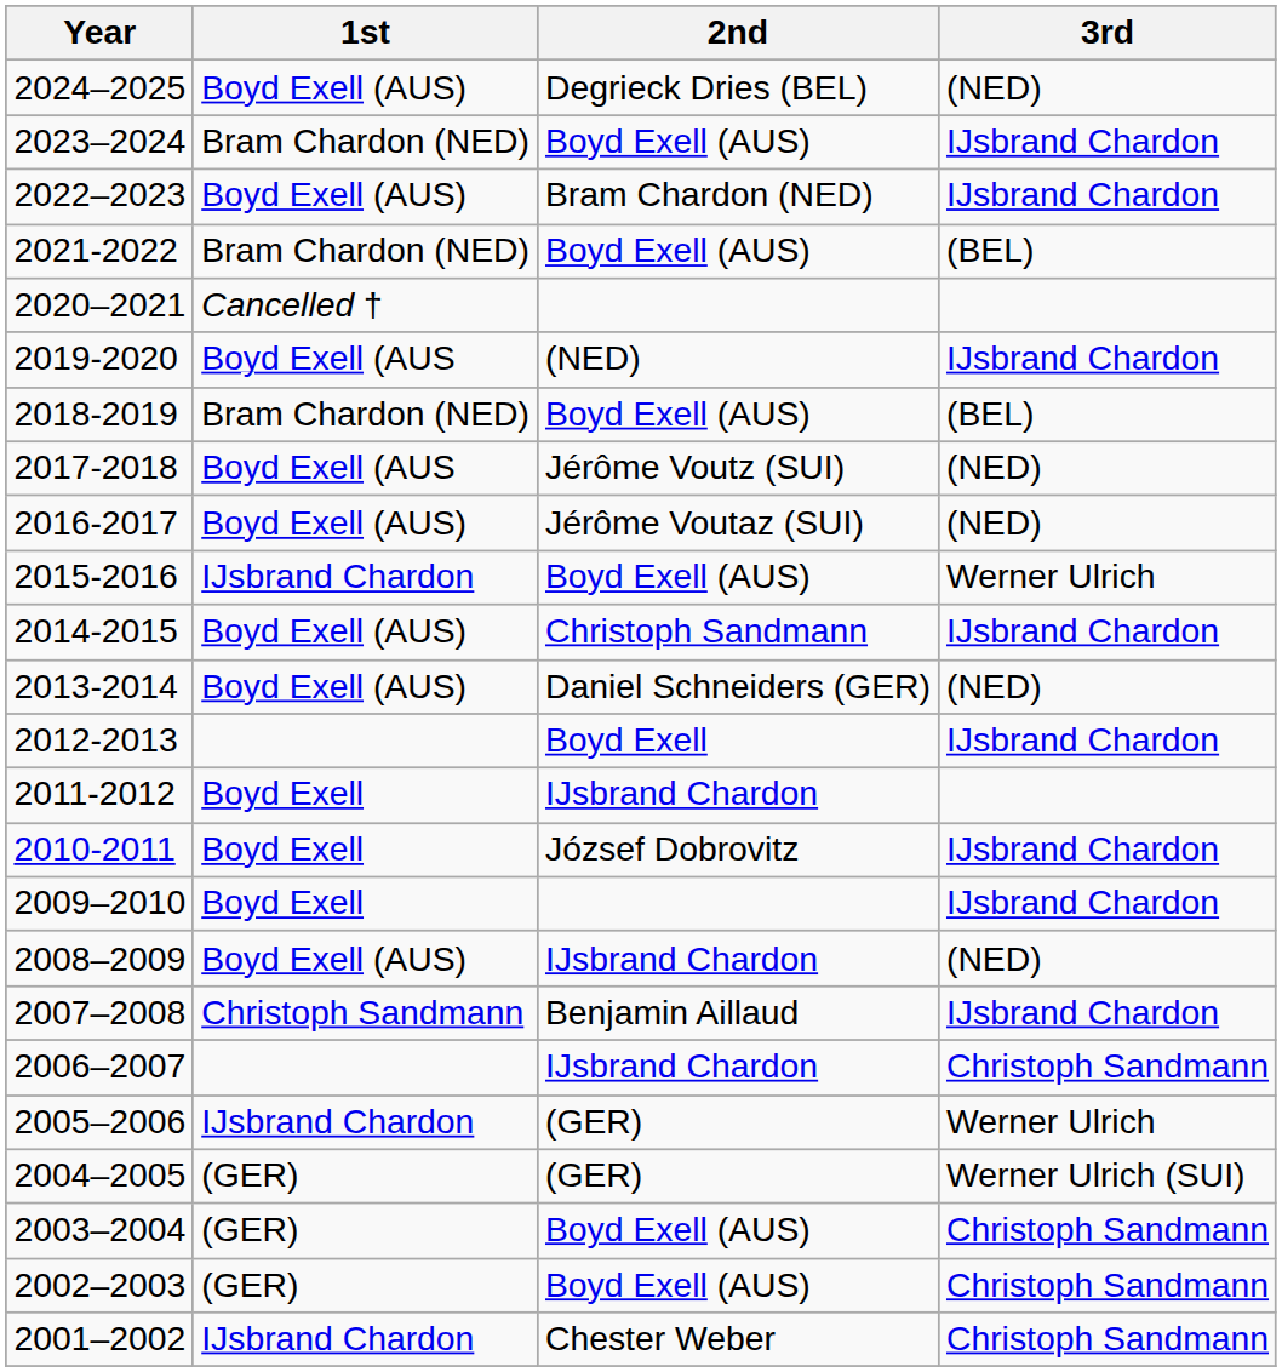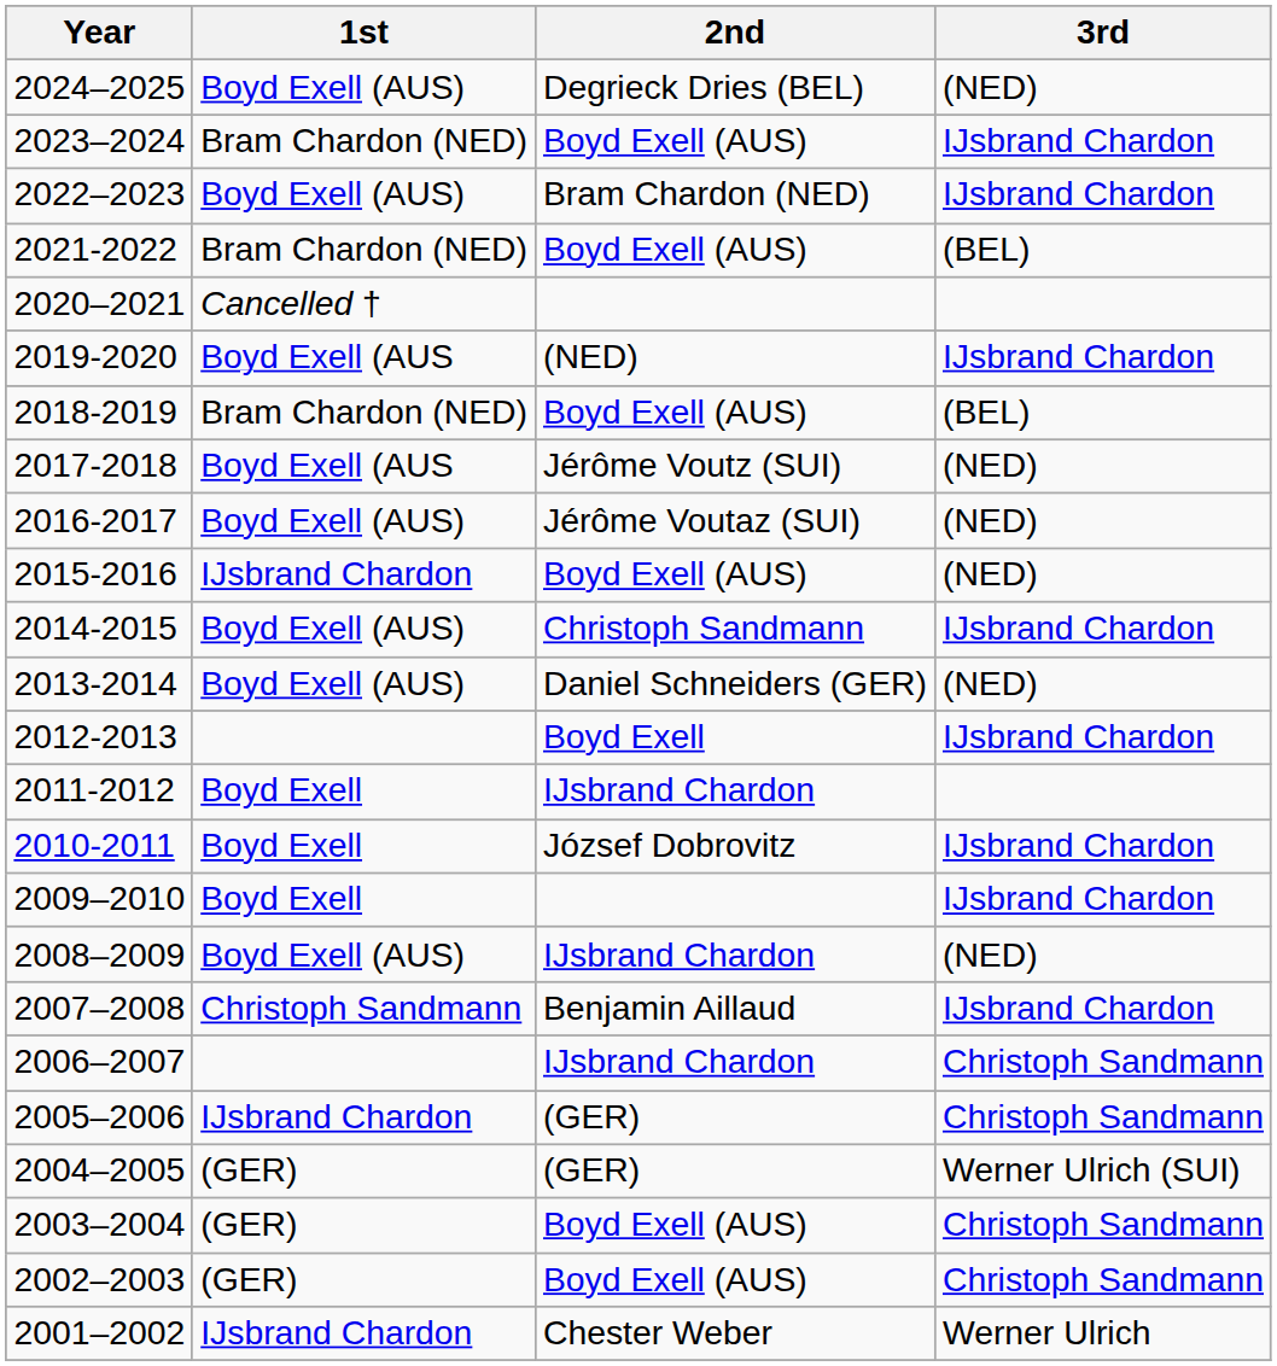2015-2016 | 3rd: Werner Ulrich -> (NED)
2005–2006 | 3rd: Werner Ulrich -> Christoph Sandmann
2001–2002 | 3rd: Christoph Sandmann -> Werner Ulrich
